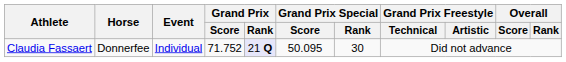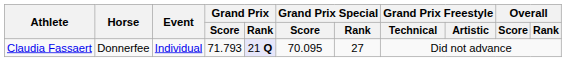Claudia Fassaert | Grand Prix / Score: 71.752 -> 71.793
Claudia Fassaert | Grand Prix Special / Score: 50.095 -> 70.095
Claudia Fassaert | Grand Prix Special / Rank: 30 -> 27
